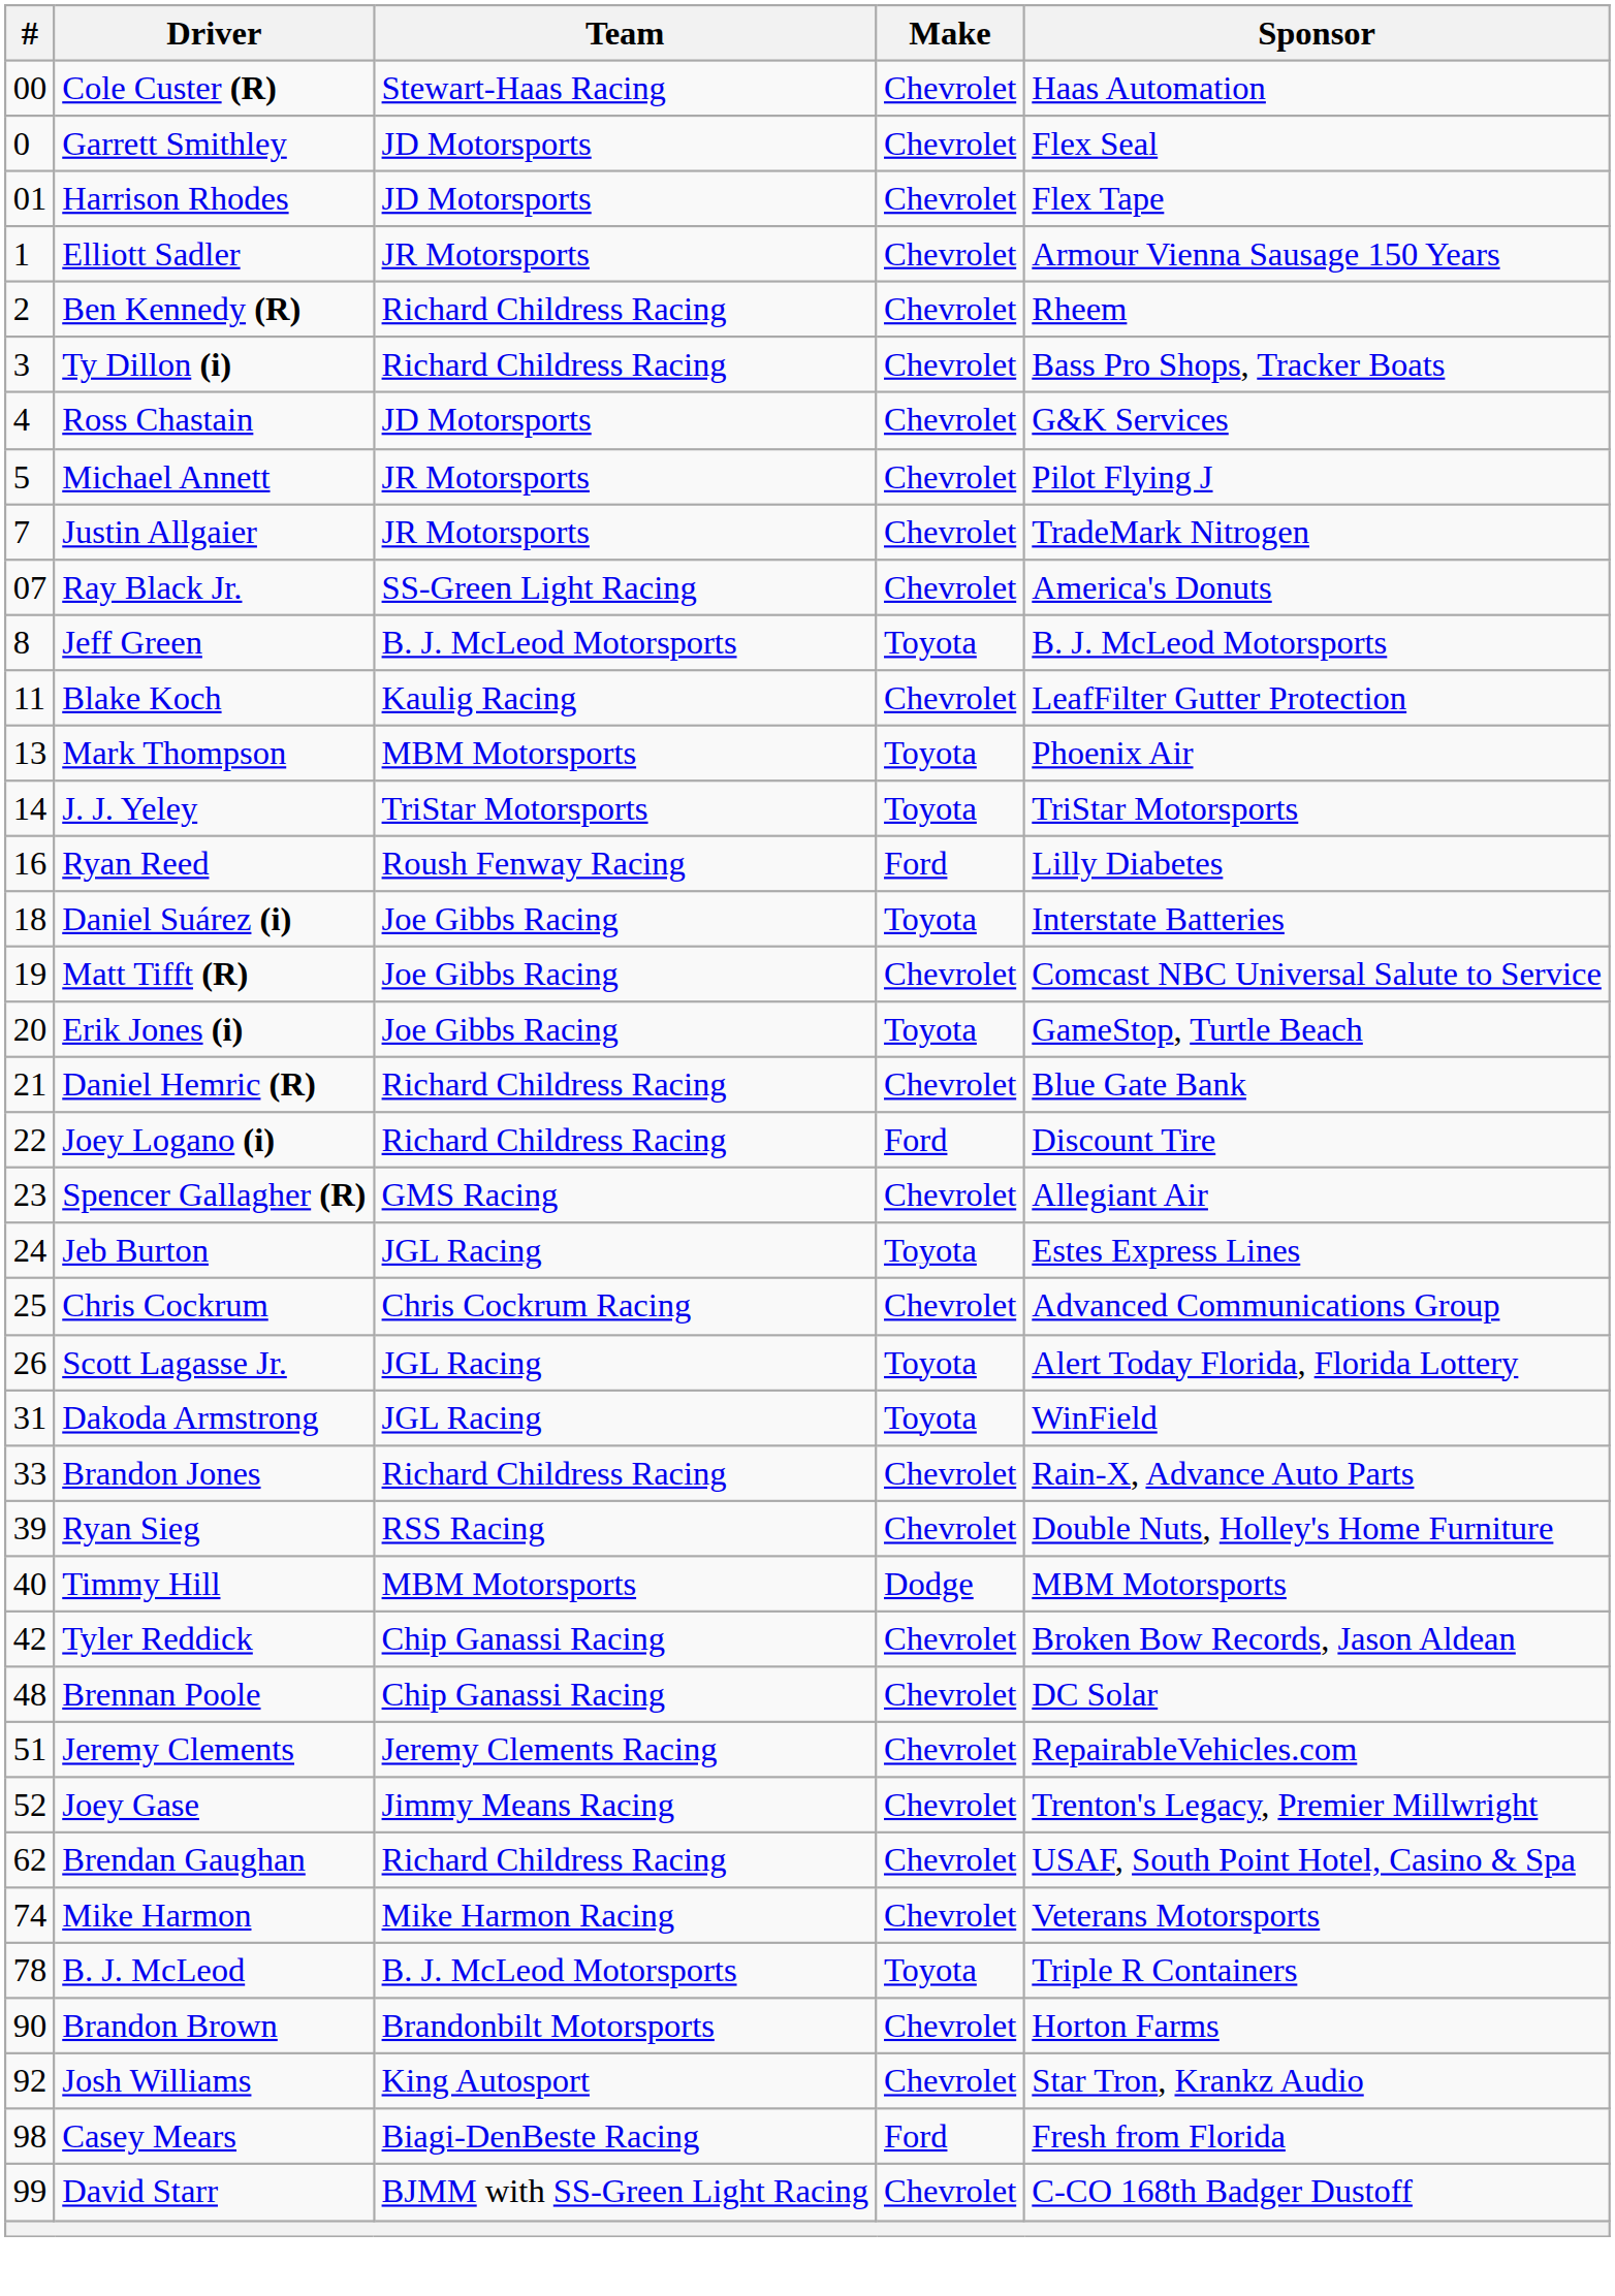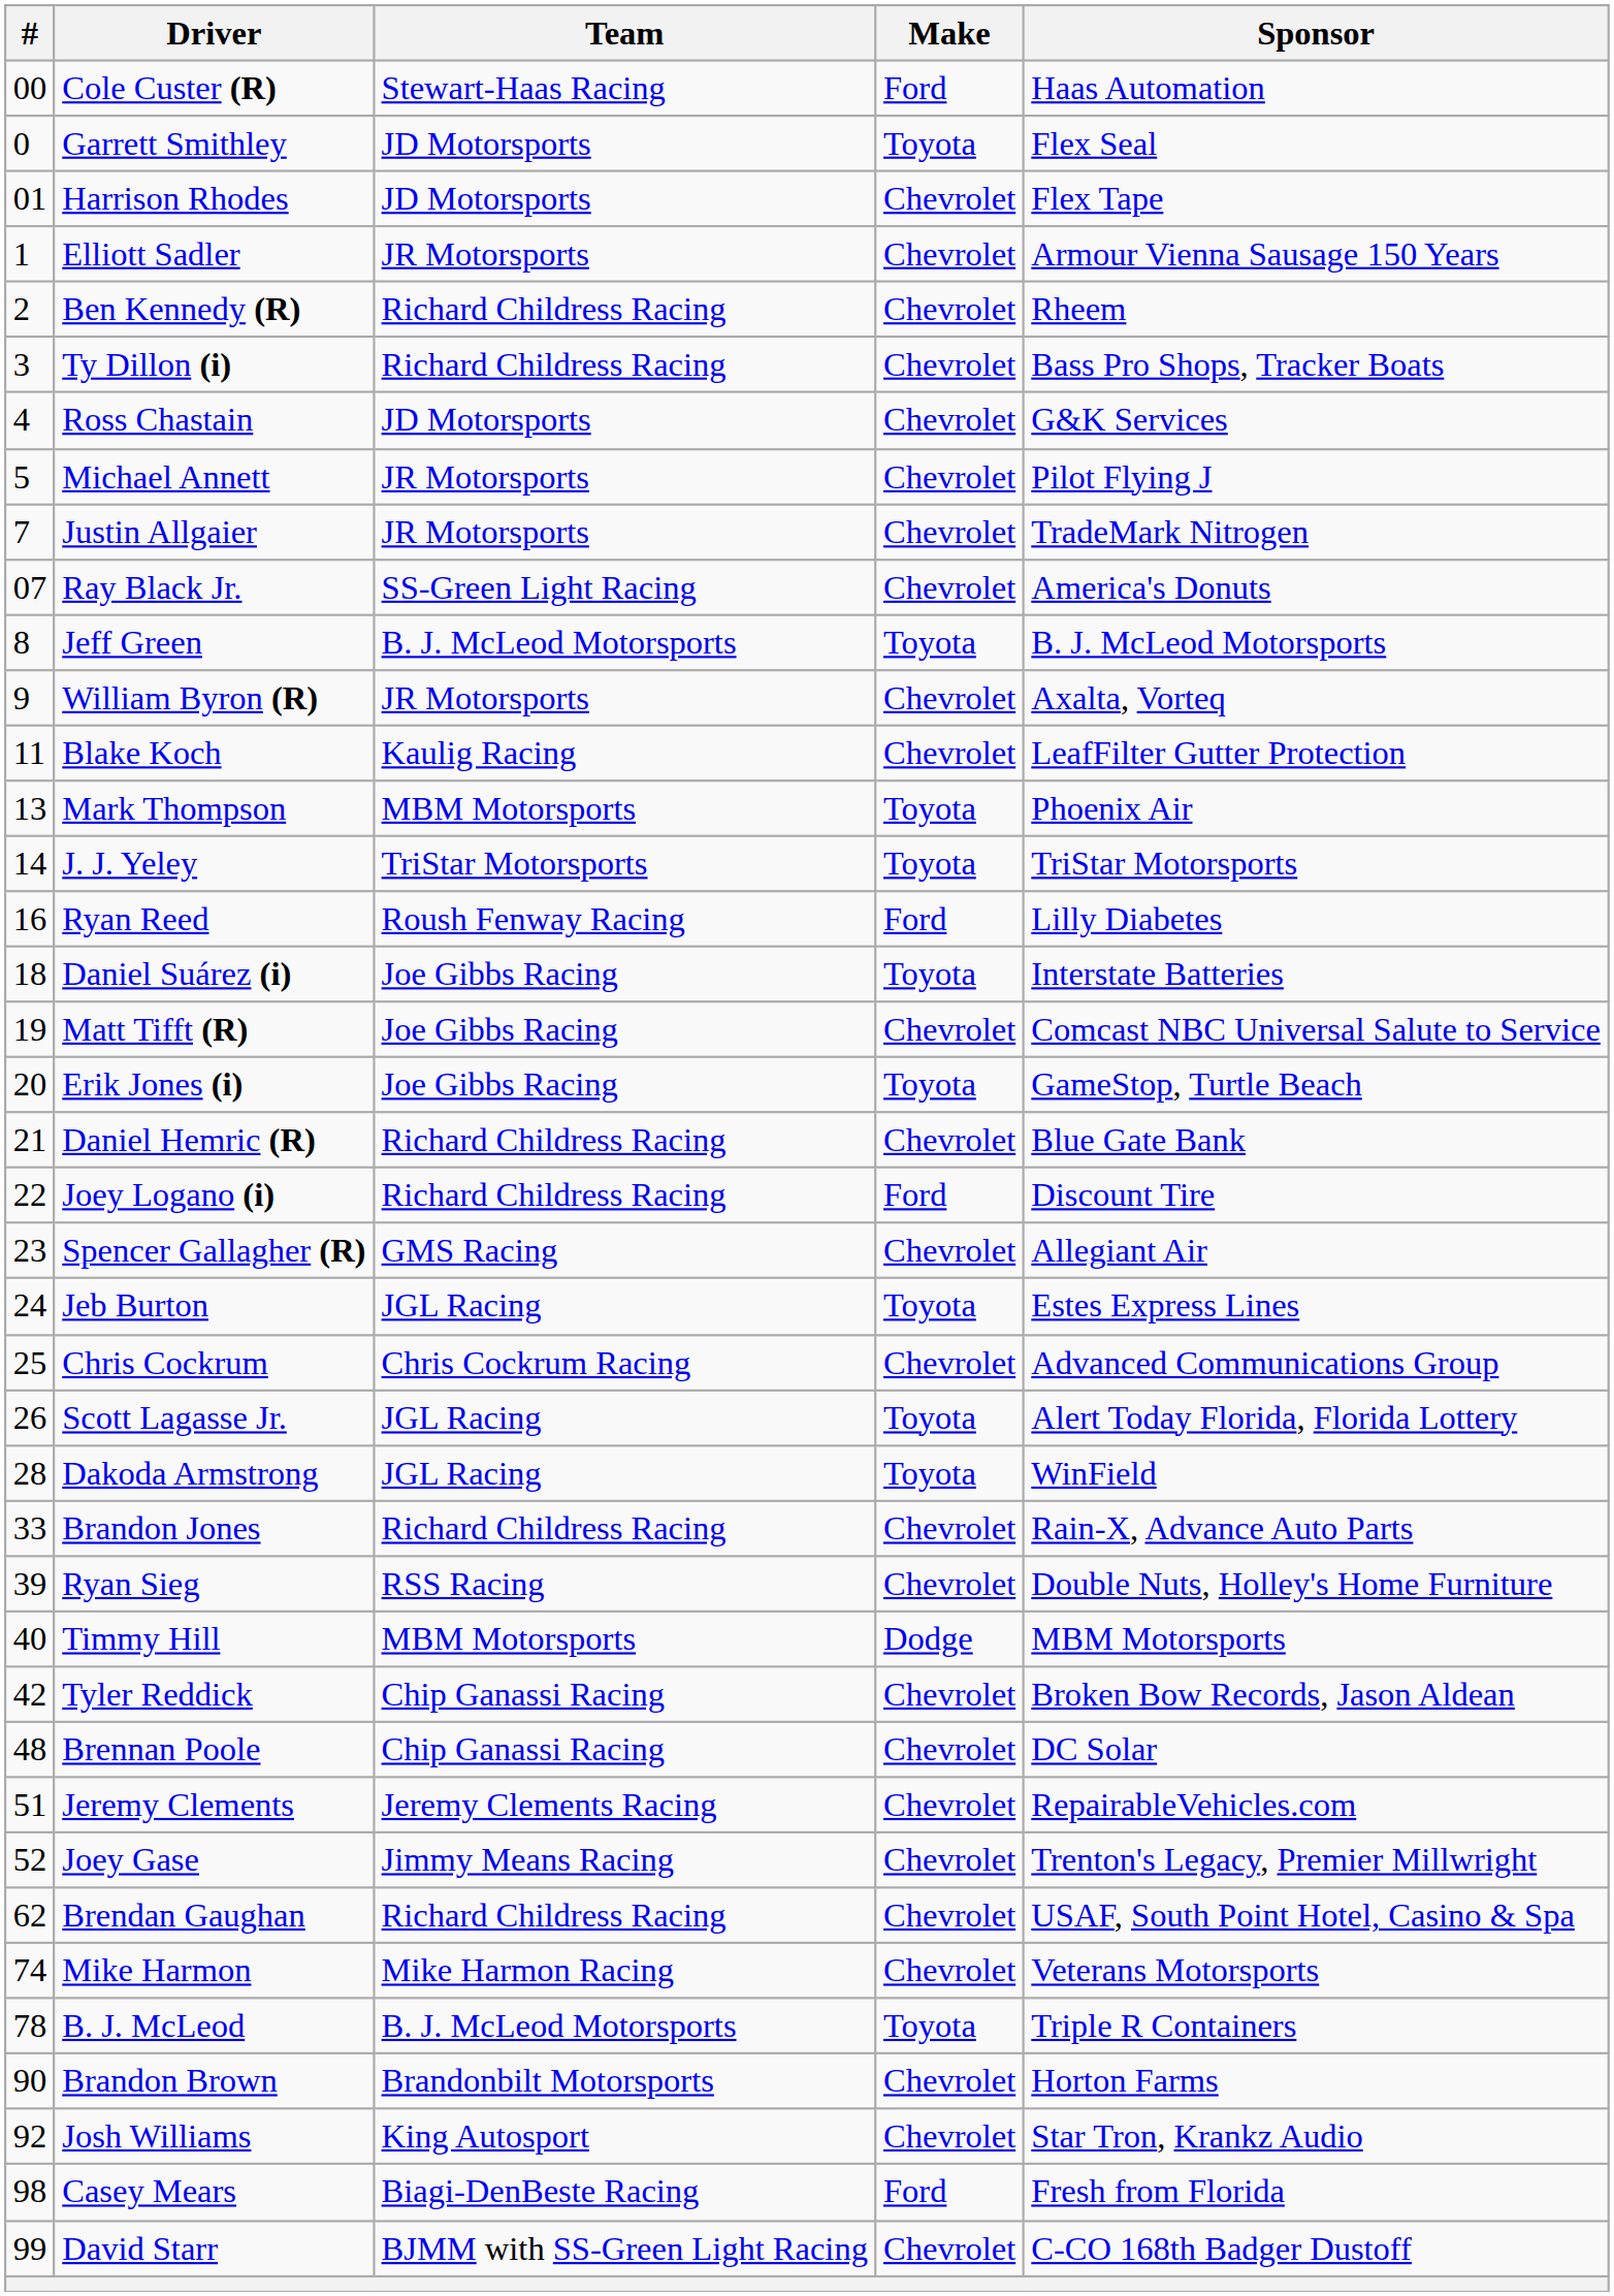Cole Custer (R) | Make: Chevrolet -> Ford
Garrett Smithley | Make: Chevrolet -> Toyota
+ row: 9 | William Byron (R) | JR Motorsports | Chevrolet | Axalta, Vorteq
Dakoda Armstrong | #: 31 -> 28
